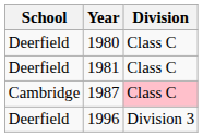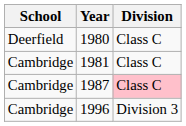1981 | School: Deerfield -> Cambridge
1996 | School: Deerfield -> Cambridge
